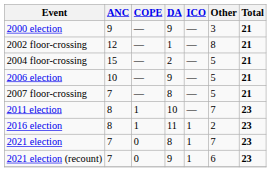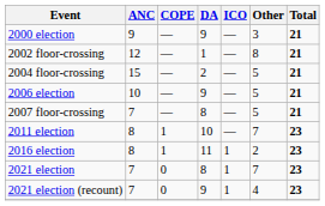2021 election (recount) | Other: 6 -> 4
